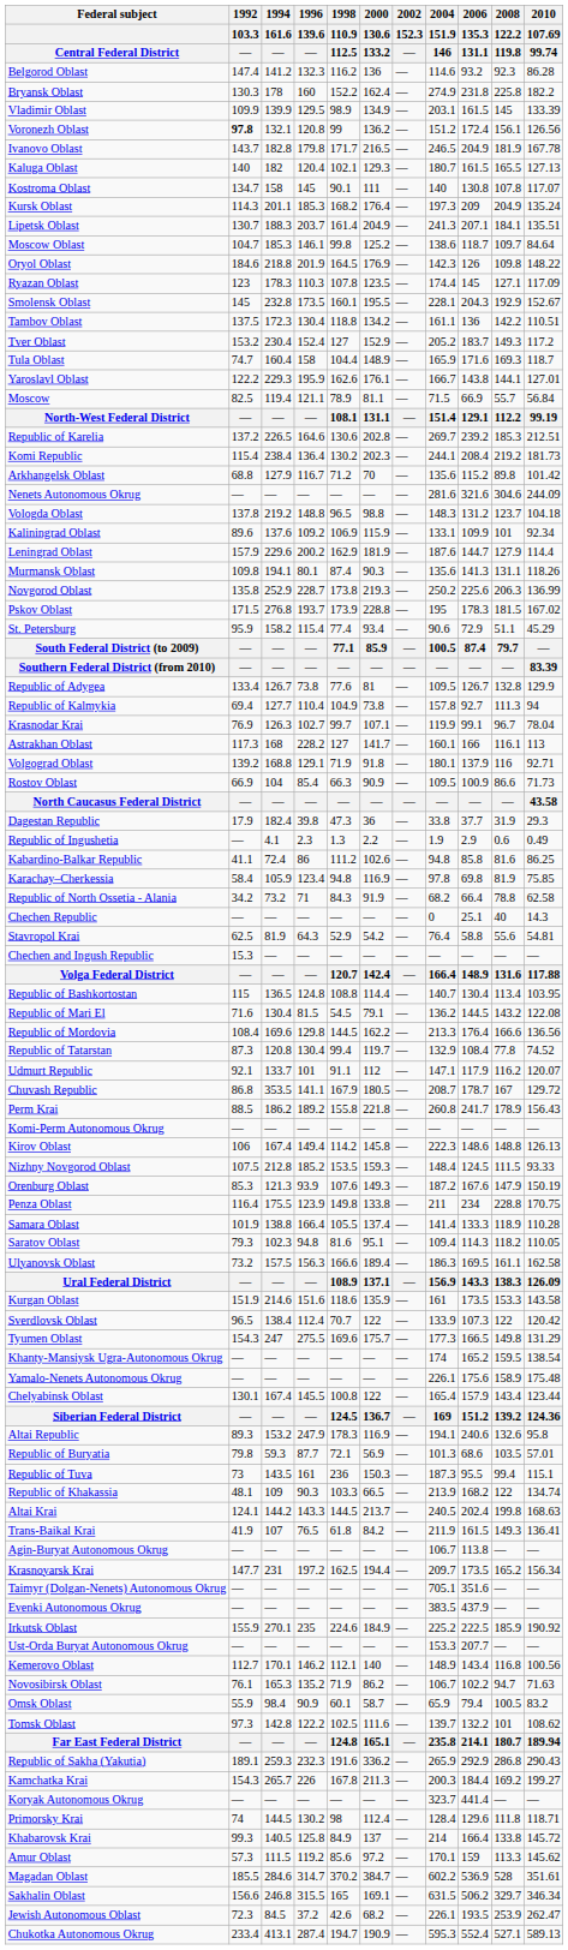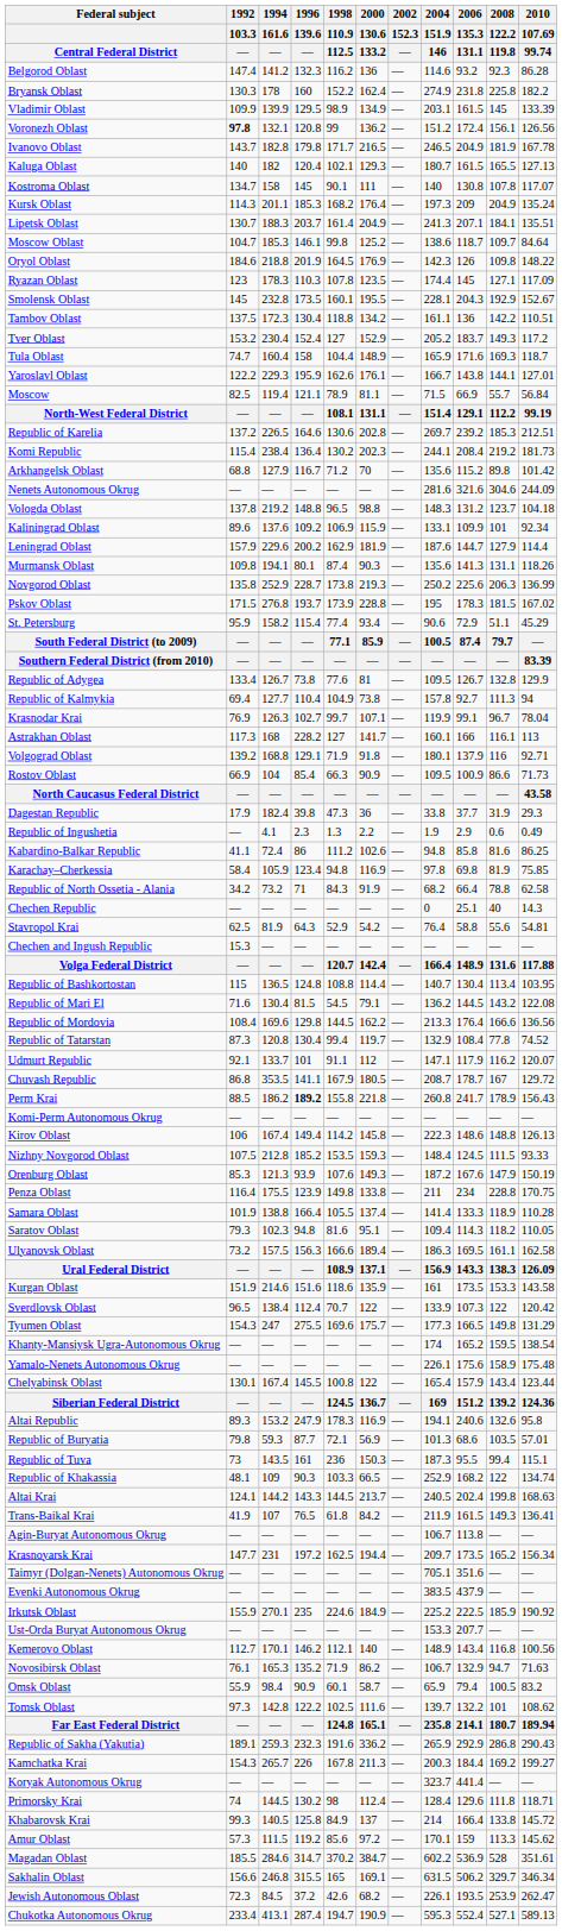Perm Krai | 1996 / 139.6 / —: normal -> bold
Republic of Khakassia | 2004 / 151.9 / 146: 213.9 -> 252.9
Novosibirsk Oblast | 2006 / 135.3 / 131.1: 102.2 -> 132.9
